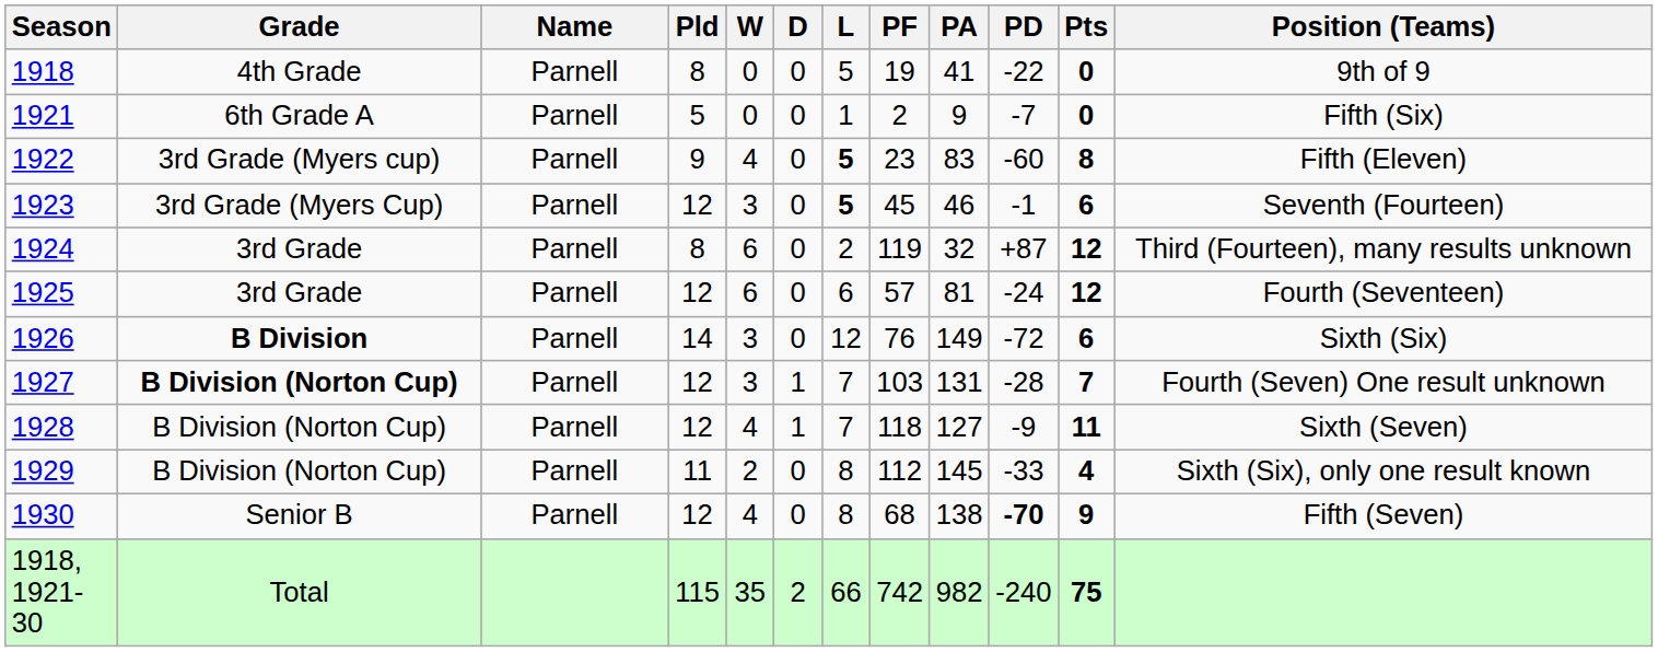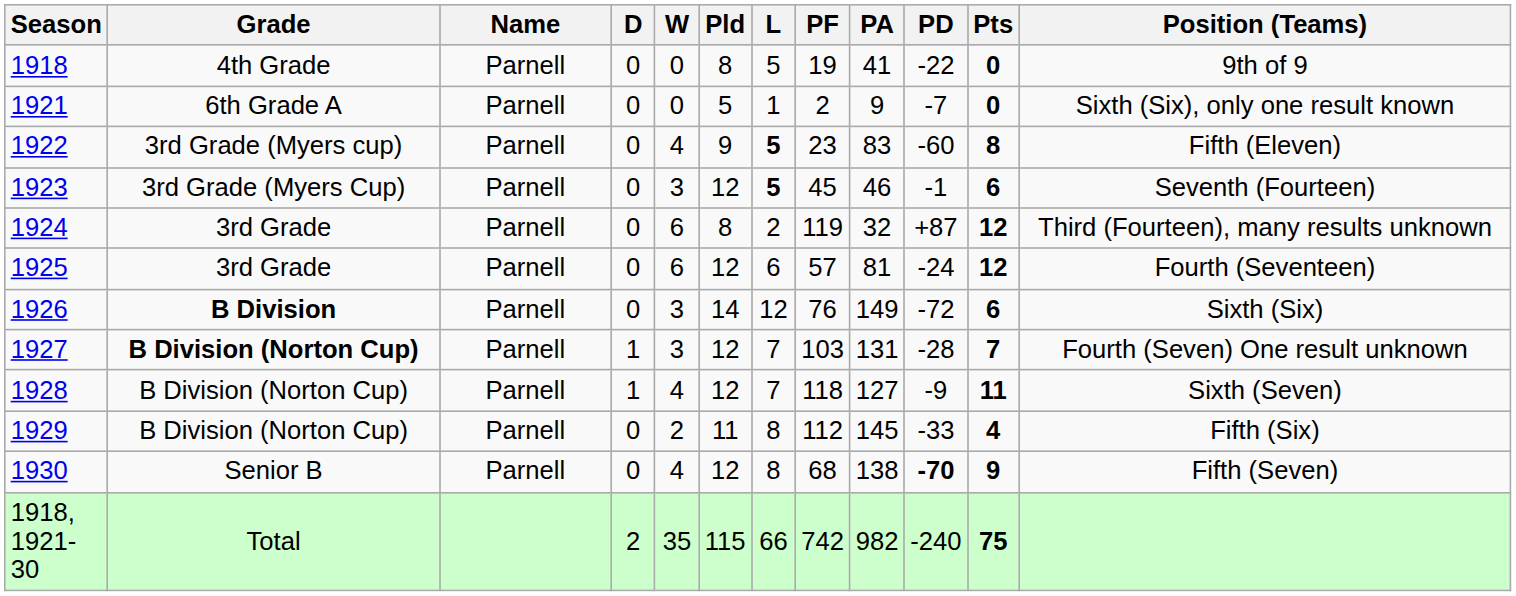columns swapped: Pld <-> D
1921 | Position (Teams): Fifth (Six) -> Sixth (Six), only one result known
1929 | Position (Teams): Sixth (Six), only one result known -> Fifth (Six)
